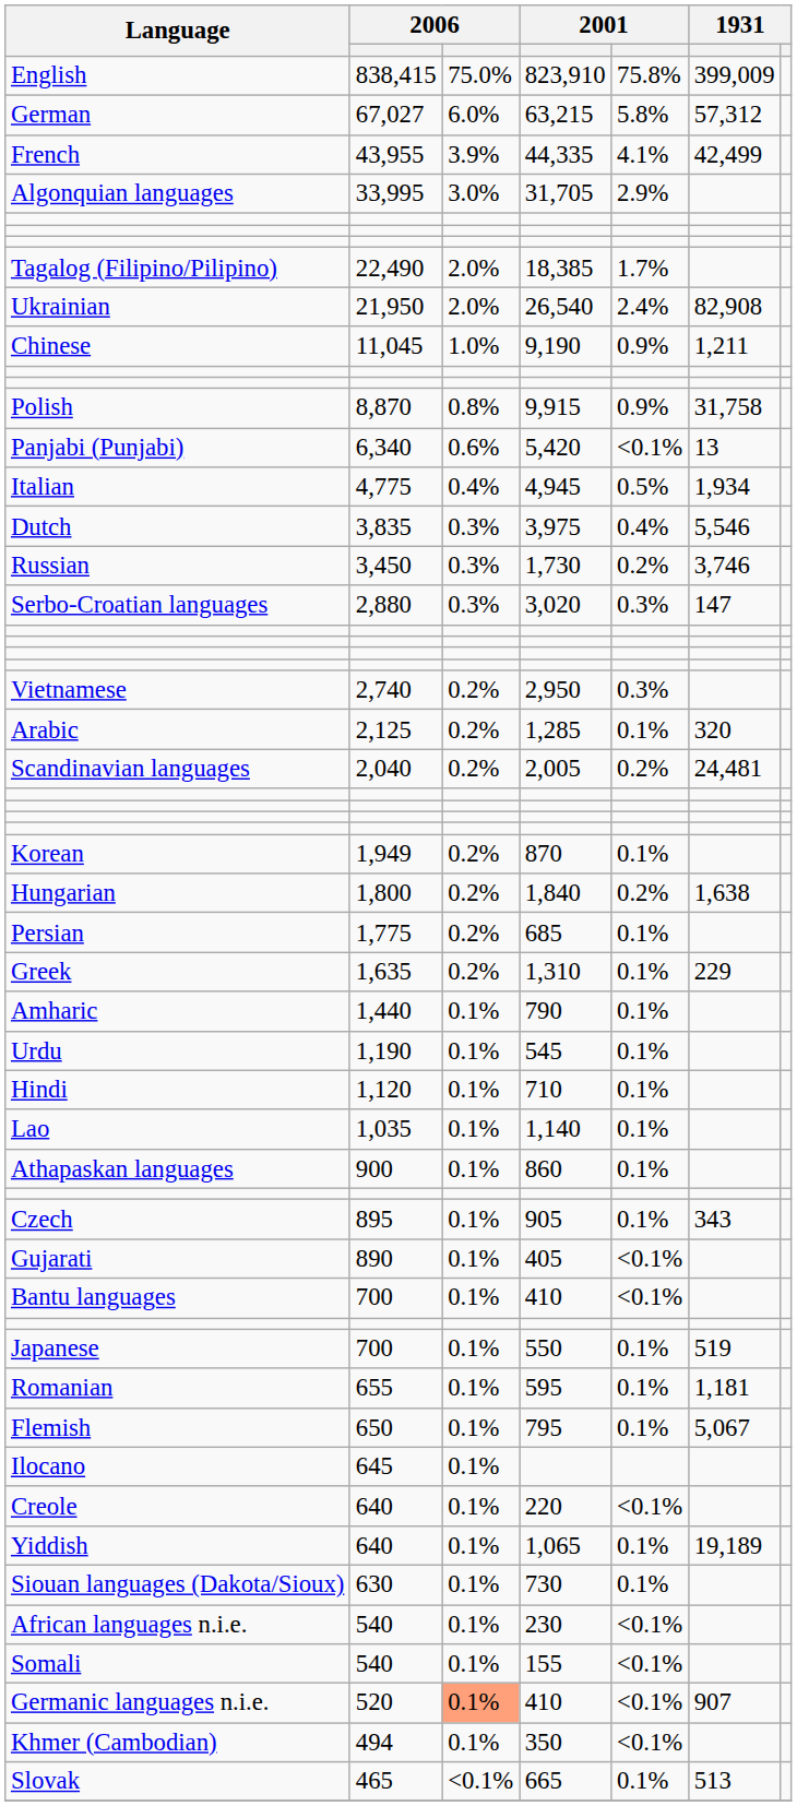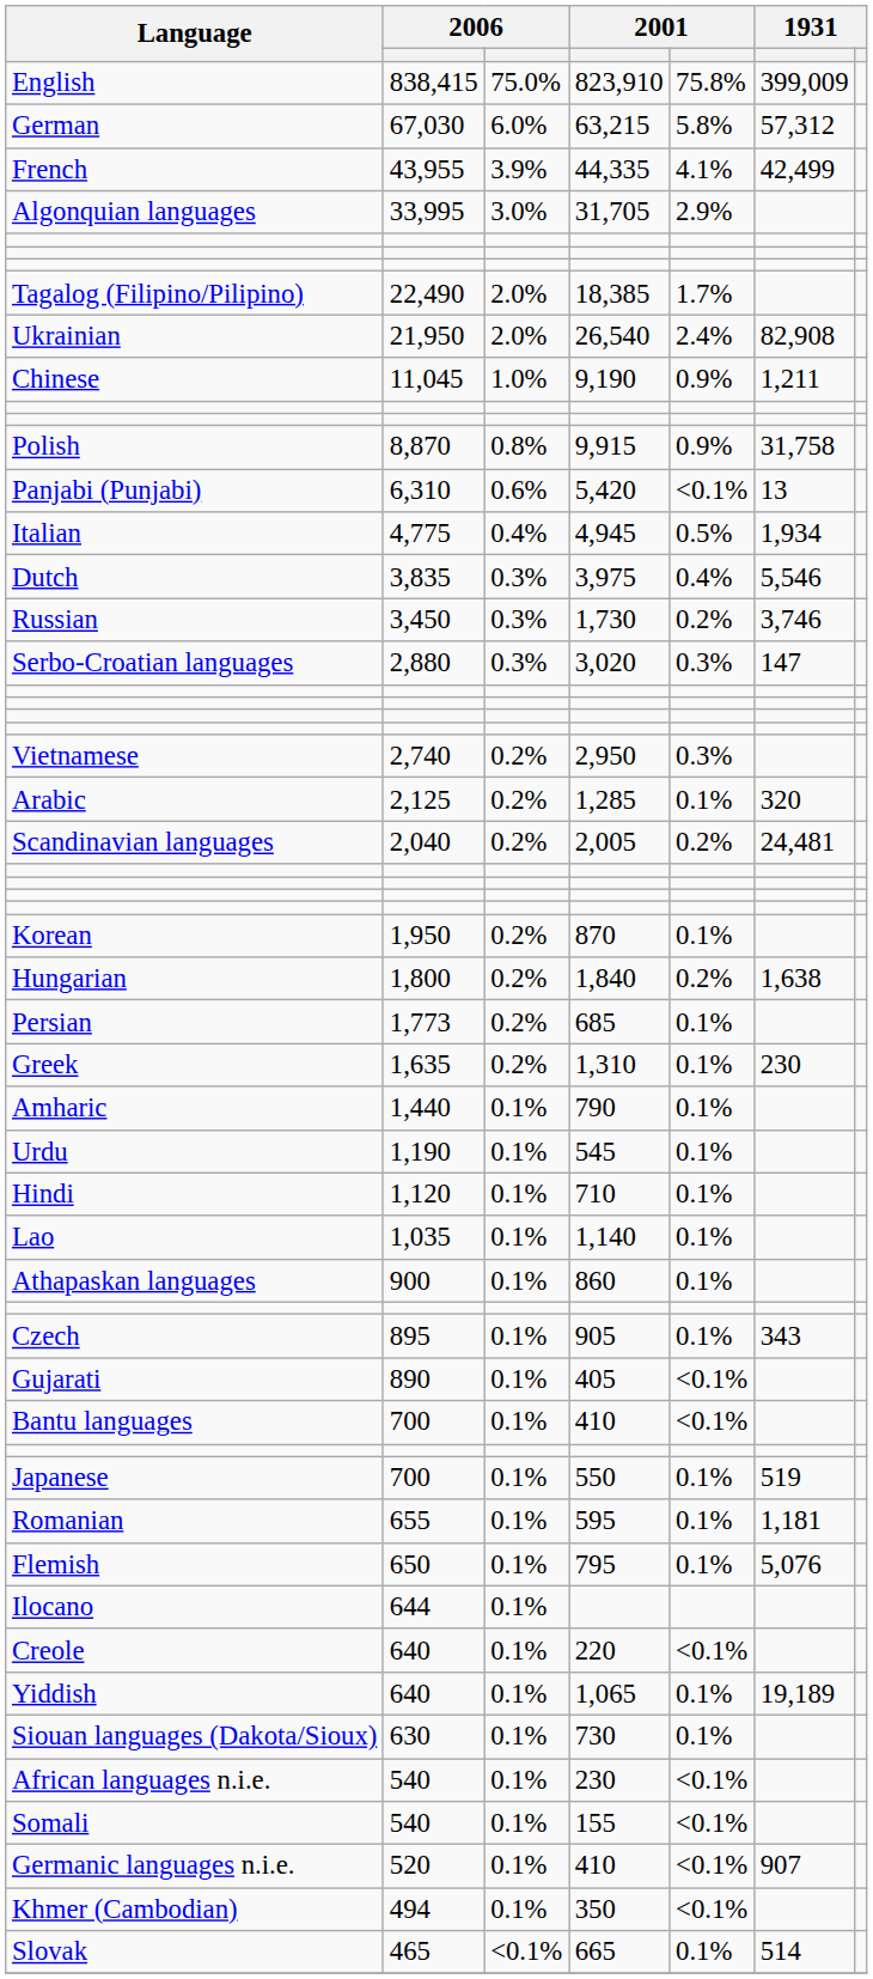German | column 2: 67,027 -> 67,030
Panjabi (Punjabi) | column 2: 6,340 -> 6,310
Korean | column 2: 1,949 -> 1,950
Persian | column 2: 1,775 -> 1,773
Greek | column 6: 229 -> 230
Flemish | column 6: 5,067 -> 5,076
Ilocano | column 2: 645 -> 644
Germanic languages n.i.e. | column 3: lightsalmon background -> no background
Slovak | column 6: 513 -> 514
